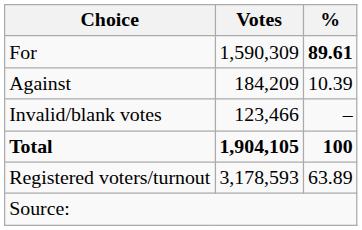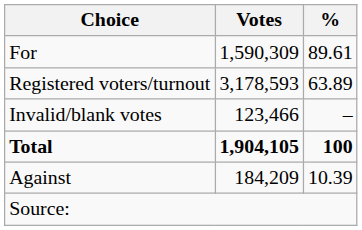For | %: bold -> normal
rows swapped: Against <-> Registered voters/turnout
